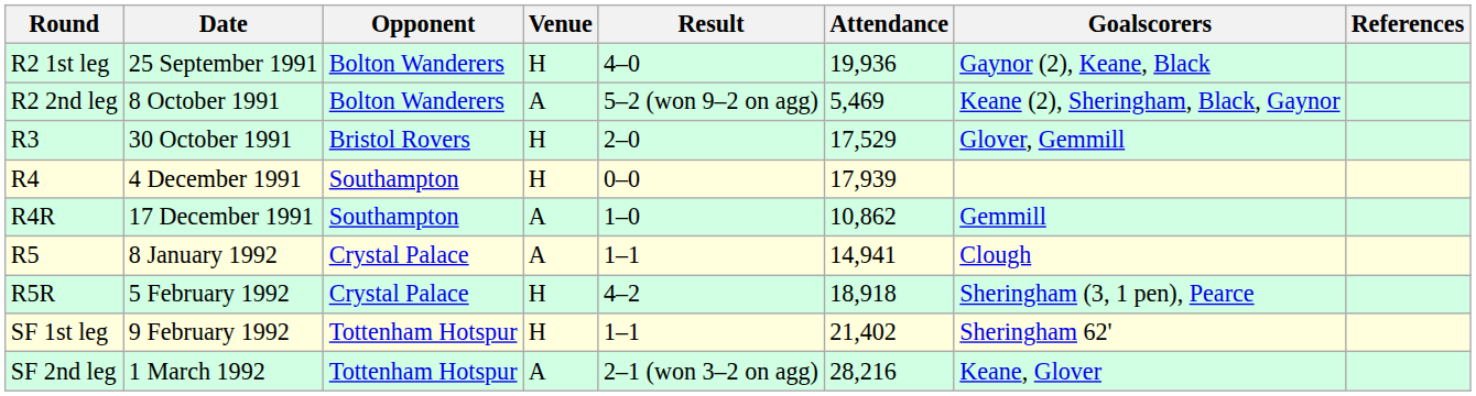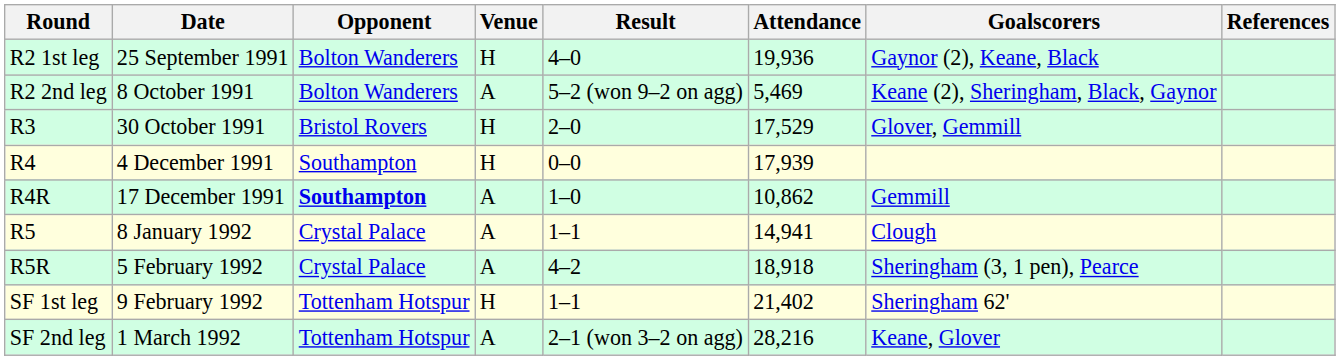R4R | Opponent: normal -> bold
R5R | Venue: H -> A
